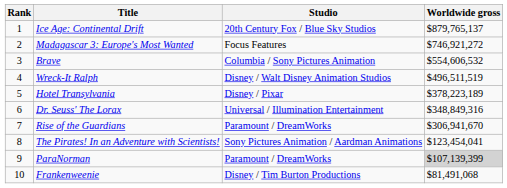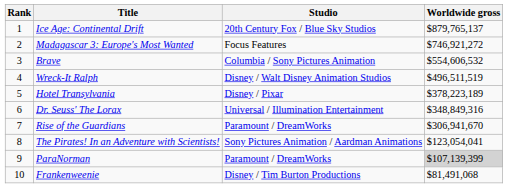The Pirates! In an Adventure with Scientists! | Worldwide gross: $123,454,041 -> $123,054,041
